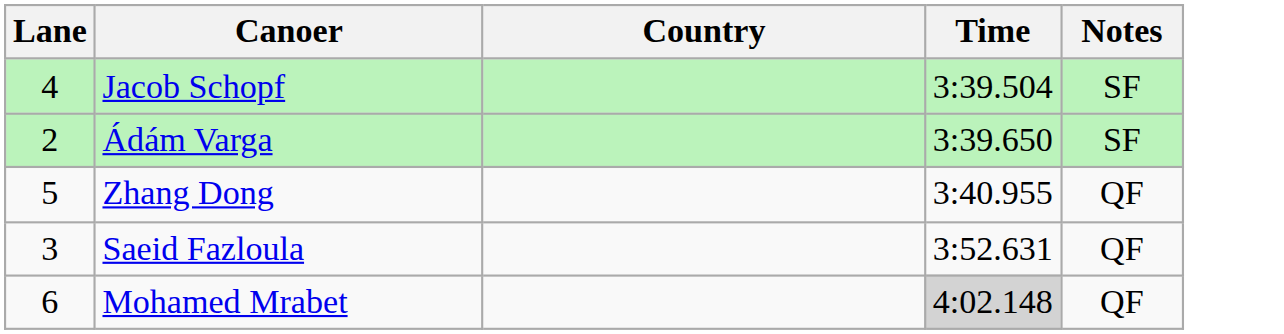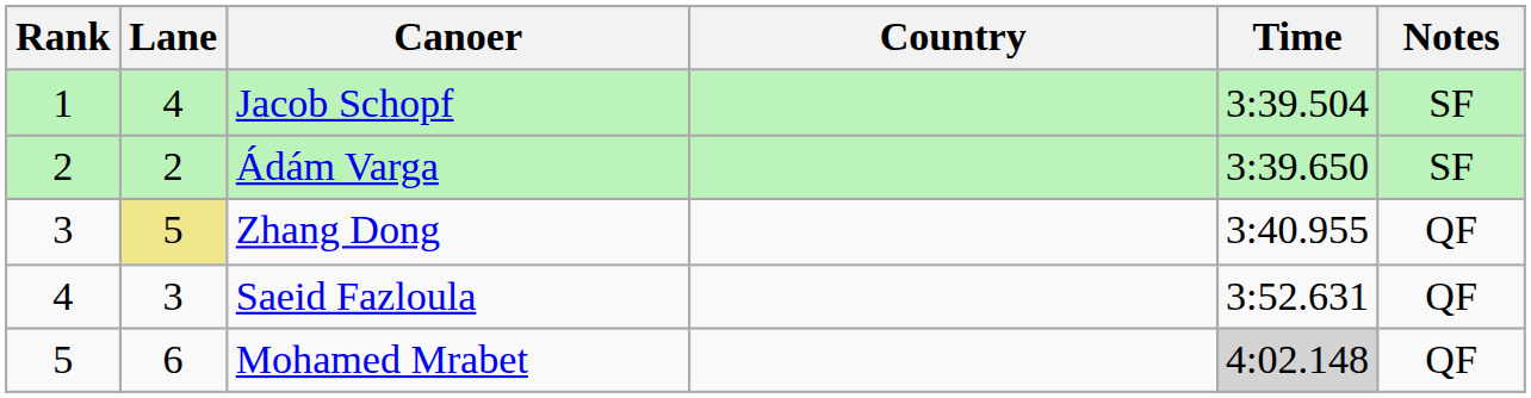+ column: Rank | 1 | 2 | 3 | 4 | 5
Zhang Dong | Lane: no background -> khaki background
